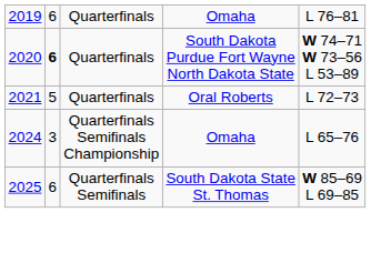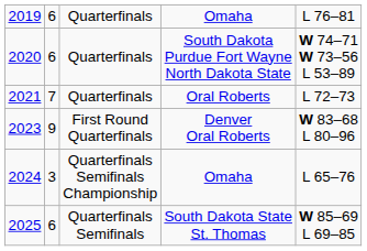South Dakota Purdue Fort Wayne North Dakota State | column 2: bold -> normal
Oral Roberts | column 2: 5 -> 7
+ row: 2023 | 9 | First Round Quarterfinals | Denver Oral Roberts | W 83–68 L 80–96
